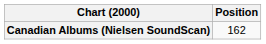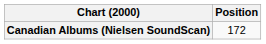Canadian Albums (Nielsen SoundScan) | Position: 162 -> 172
